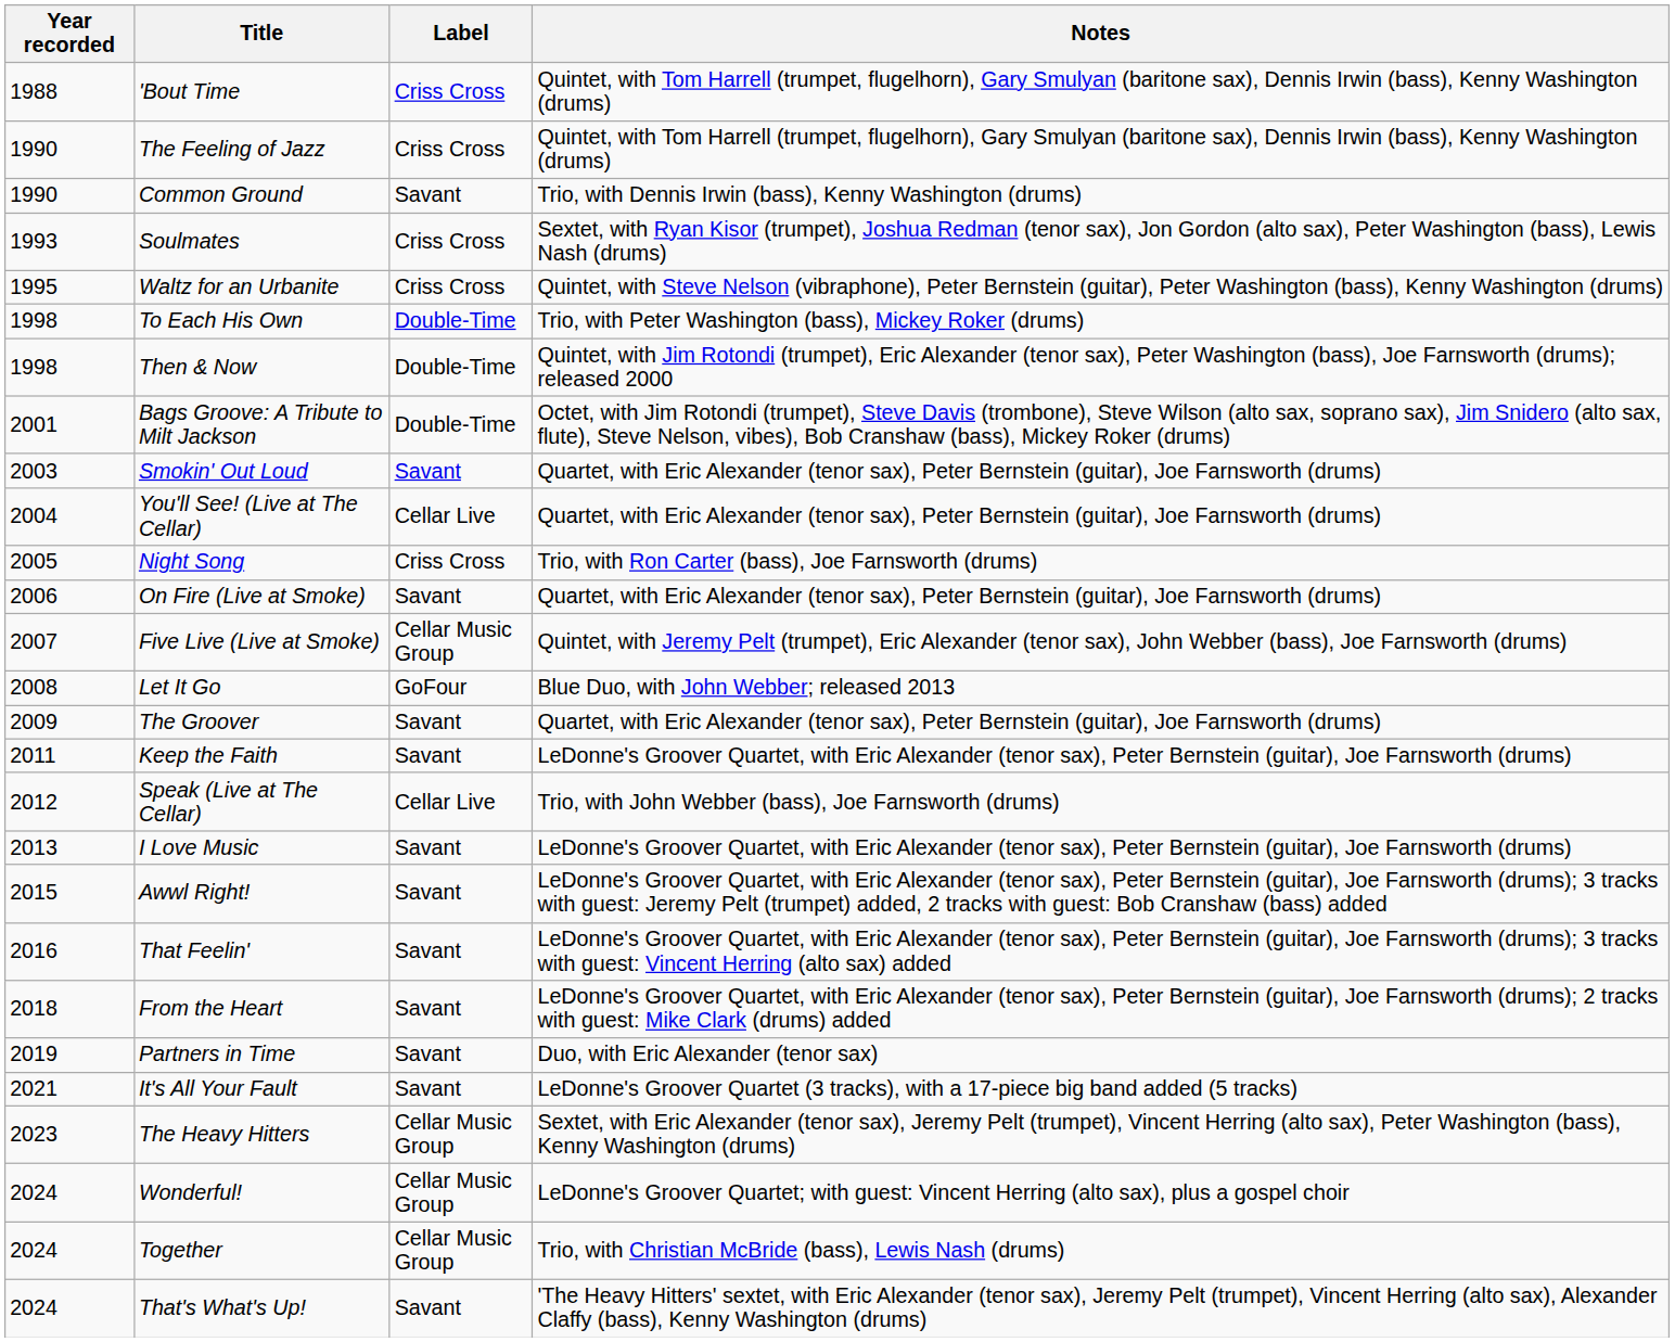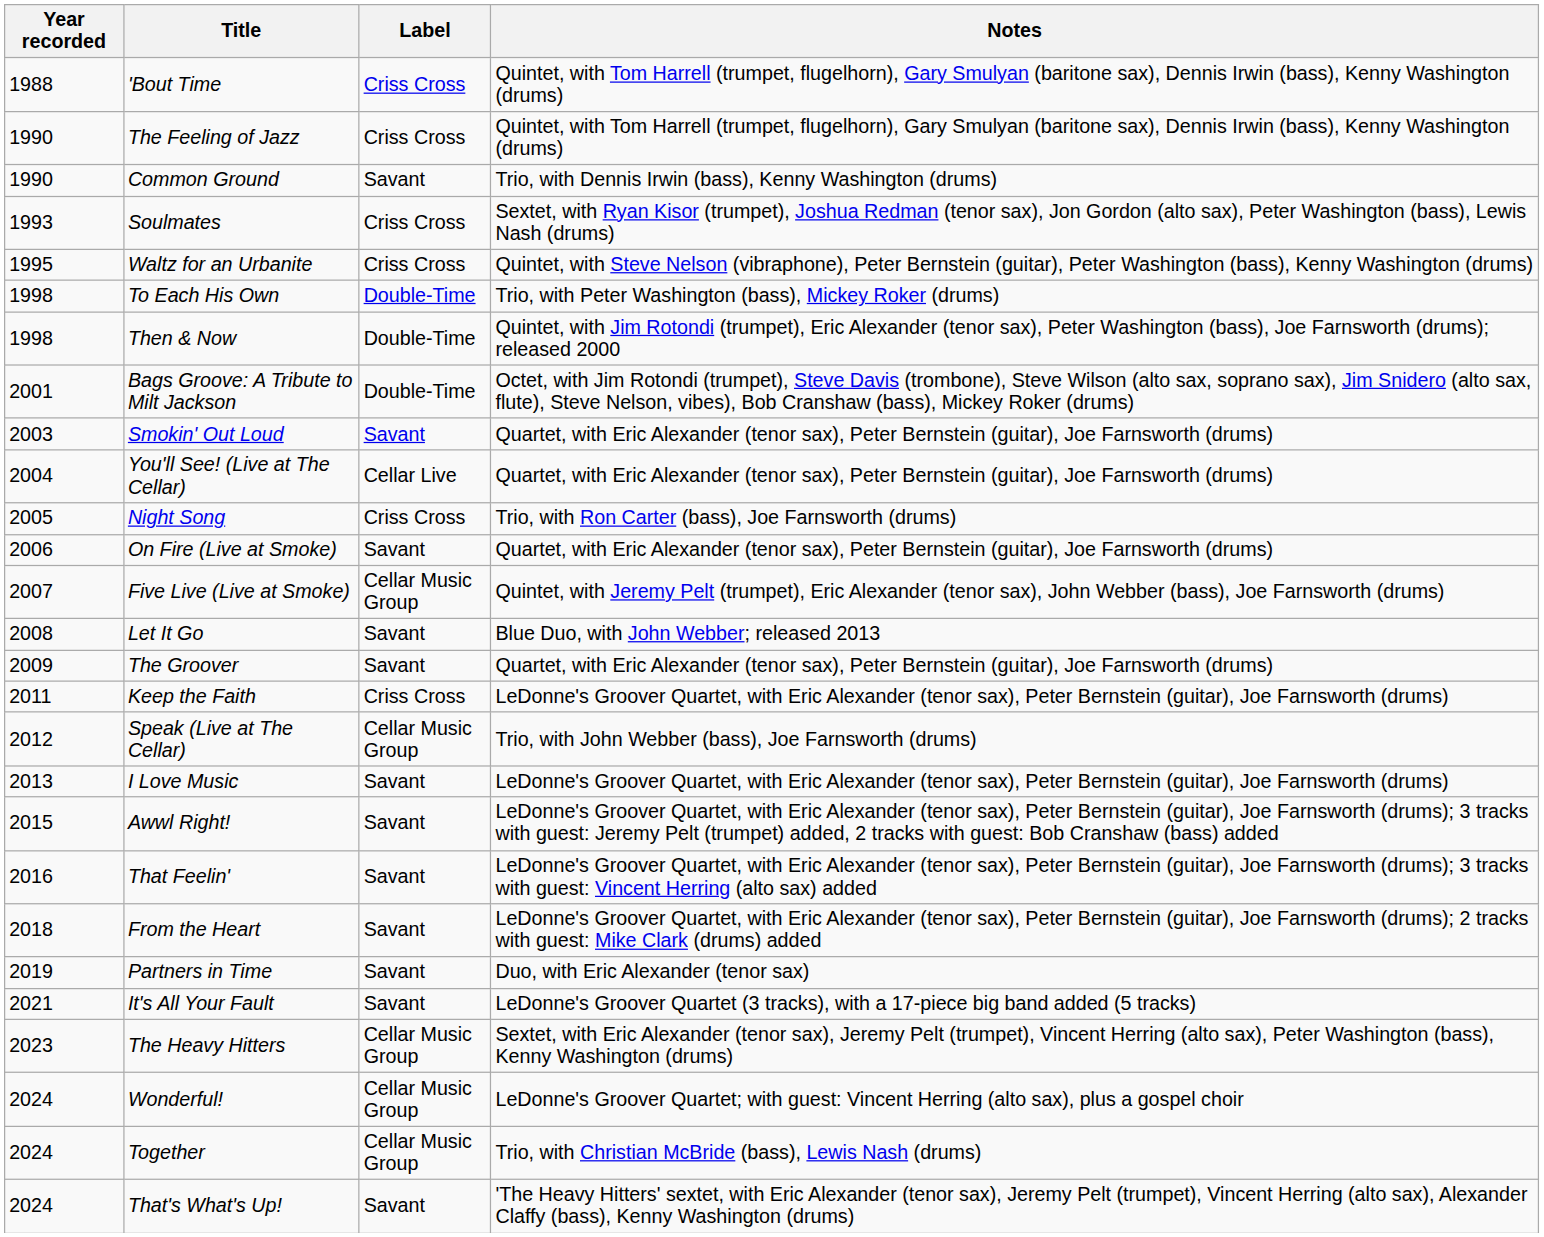Let It Go | Label: GoFour -> Savant
Keep the Faith | Label: Savant -> Criss Cross
Speak (Live at The Cellar) | Label: Cellar Live -> Cellar Music Group
